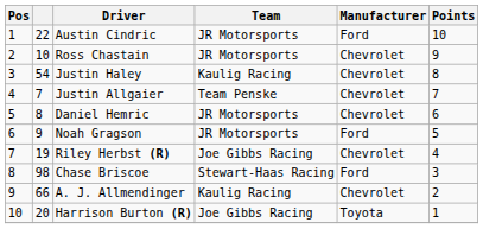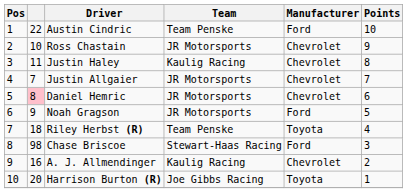Austin Cindric | Team: JR Motorsports -> Team Penske
Justin Haley | column 2: 54 -> 11
Justin Allgaier | Team: Team Penske -> JR Motorsports
Daniel Hemric | column 2: no background -> pink background
Riley Herbst (R) | column 2: 19 -> 18
Riley Herbst (R) | Team: Joe Gibbs Racing -> Team Penske
Riley Herbst (R) | Manufacturer: Chevrolet -> Toyota
A. J. Allmendinger | column 2: 66 -> 16
